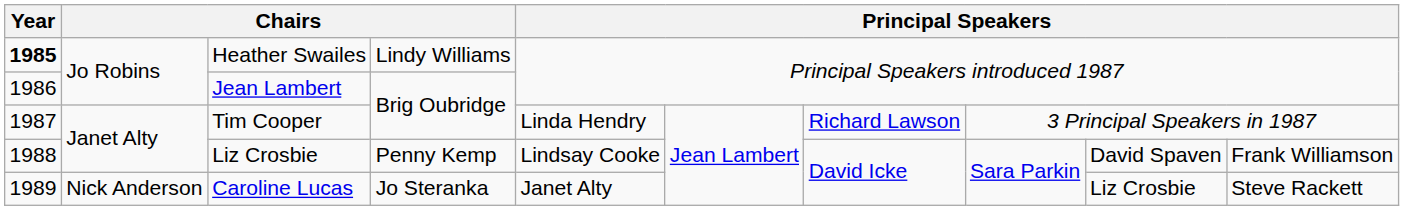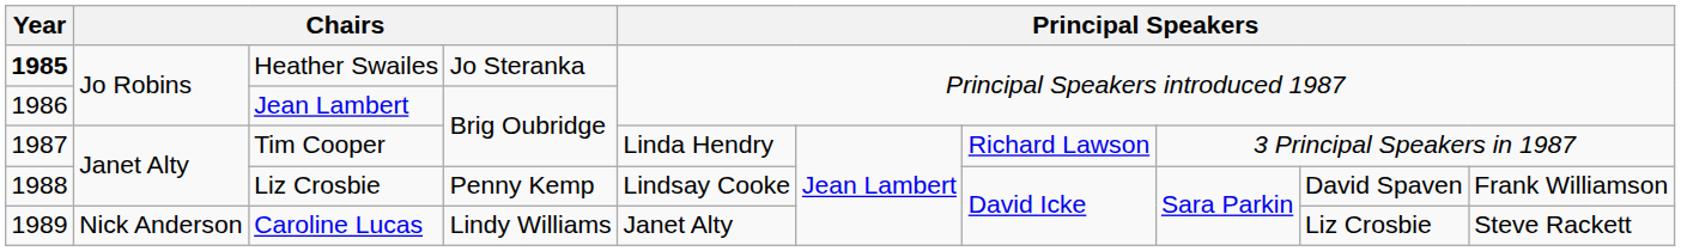Heather Swailes | column 4: Lindy Williams -> Jo Steranka
Caroline Lucas | column 4: Jo Steranka -> Lindy Williams
